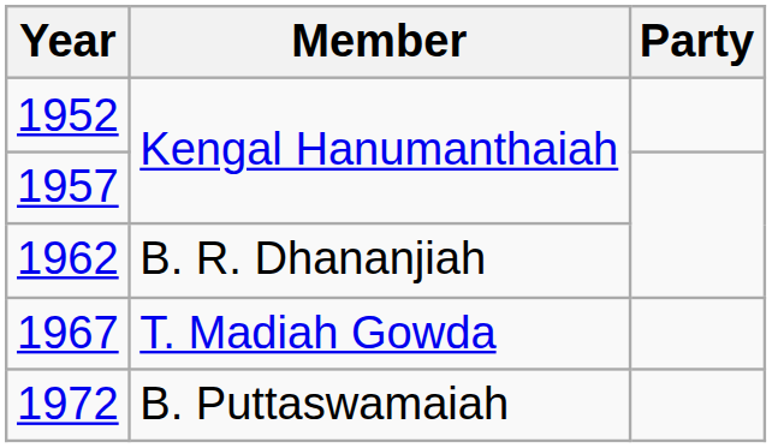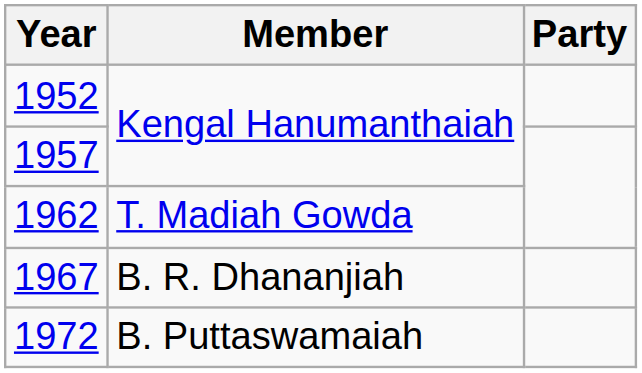1962 | Member: B. R. Dhananjiah -> T. Madiah Gowda
1967 | Member: T. Madiah Gowda -> B. R. Dhananjiah
